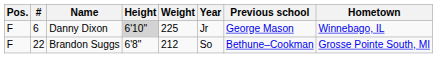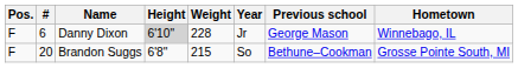Danny Dixon | Weight: 225 -> 228
Brandon Suggs | #: 22 -> 20
Brandon Suggs | Weight: 212 -> 215
